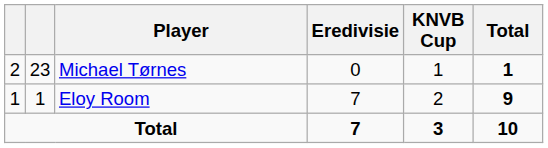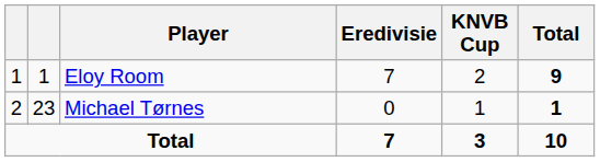rows swapped: Eloy Room <-> Michael Tørnes
